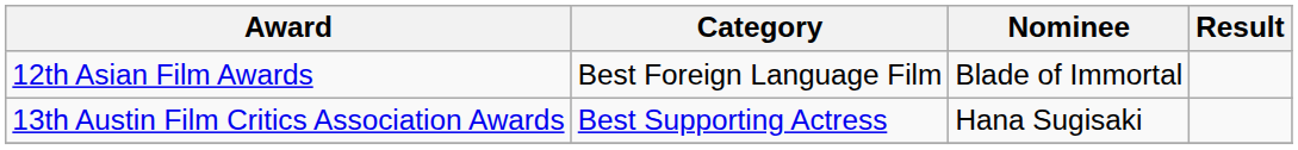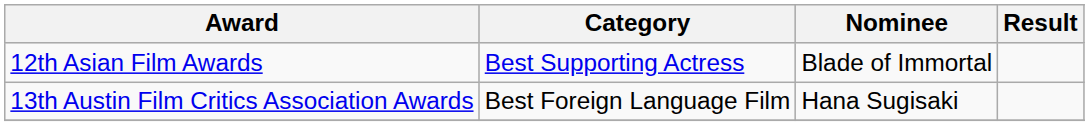12th Asian Film Awards | Category: Best Foreign Language Film -> Best Supporting Actress
13th Austin Film Critics Association Awards | Category: Best Supporting Actress -> Best Foreign Language Film
